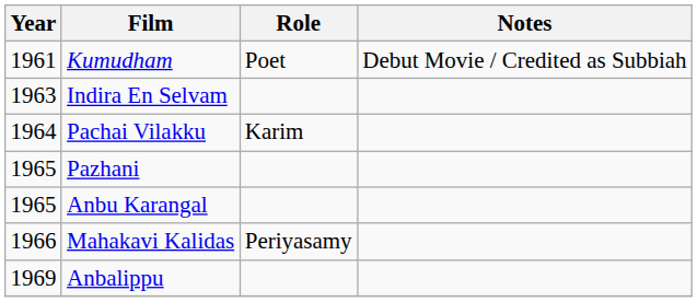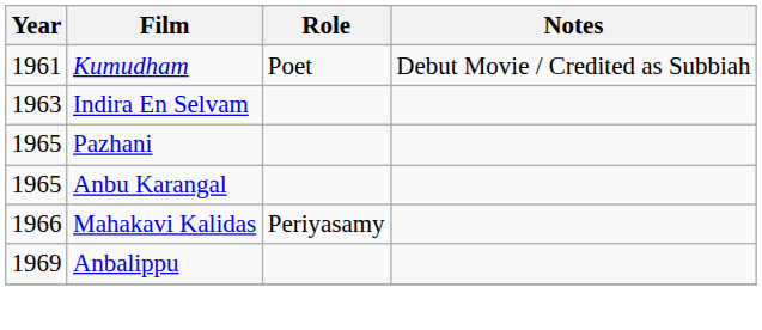- row: 1964 | Pachai Vilakku | Karim
